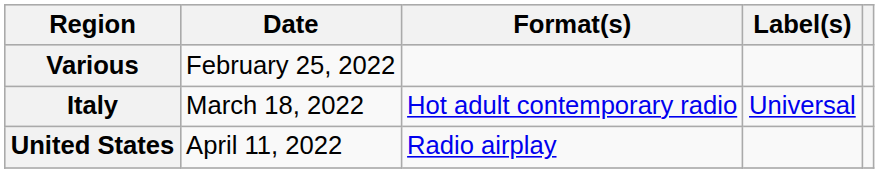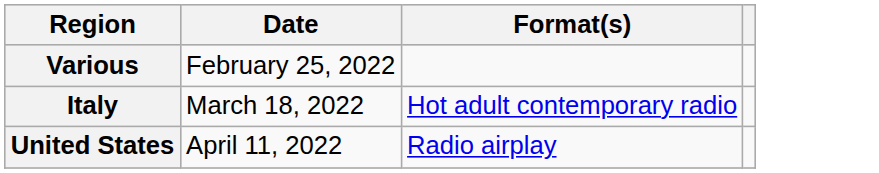- column: Label(s) | Universal
